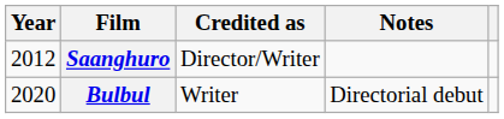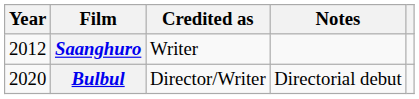Saanghuro | Credited as: Director/Writer -> Writer
Bulbul | Credited as: Writer -> Director/Writer
